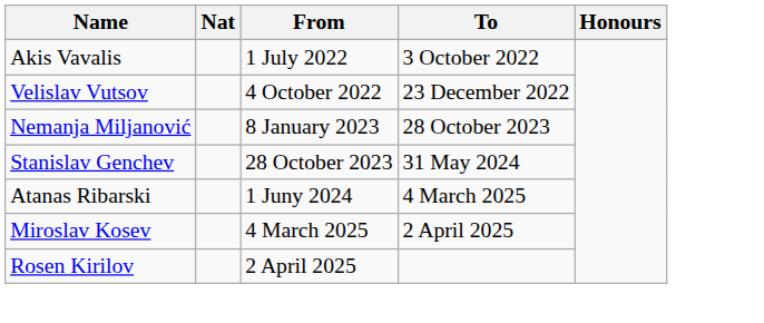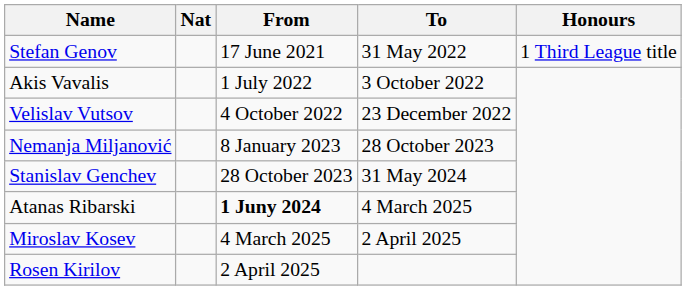+ row: Stefan Genov | 17 June 2021 | 31 May 2022 | 1 Third League title
Atanas Ribarski | From: normal -> bold
